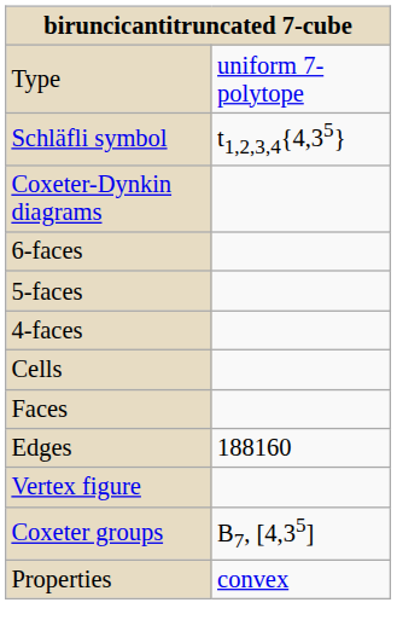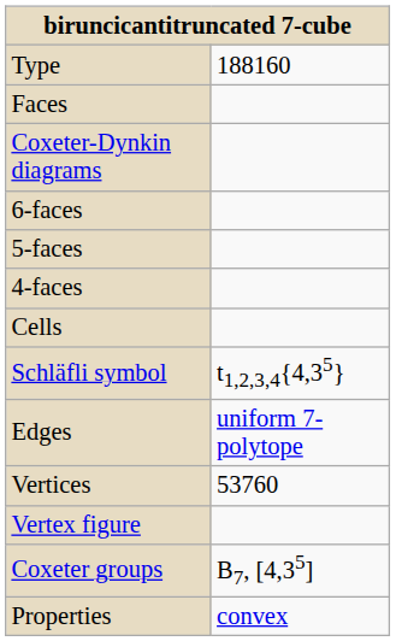Type | column 2: uniform 7-polytope -> 188160
rows swapped: Schläfli symbol <-> Faces
Edges | column 2: 188160 -> uniform 7-polytope
+ row: Vertices | 53760
